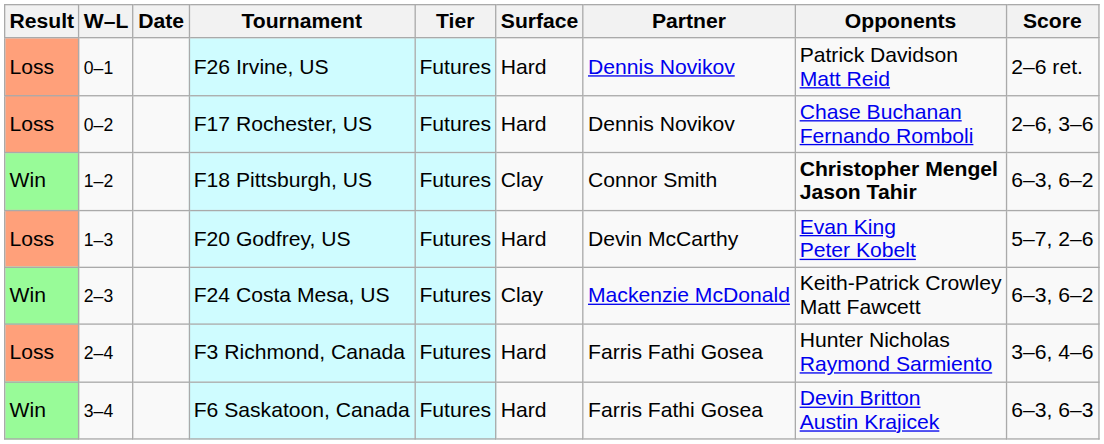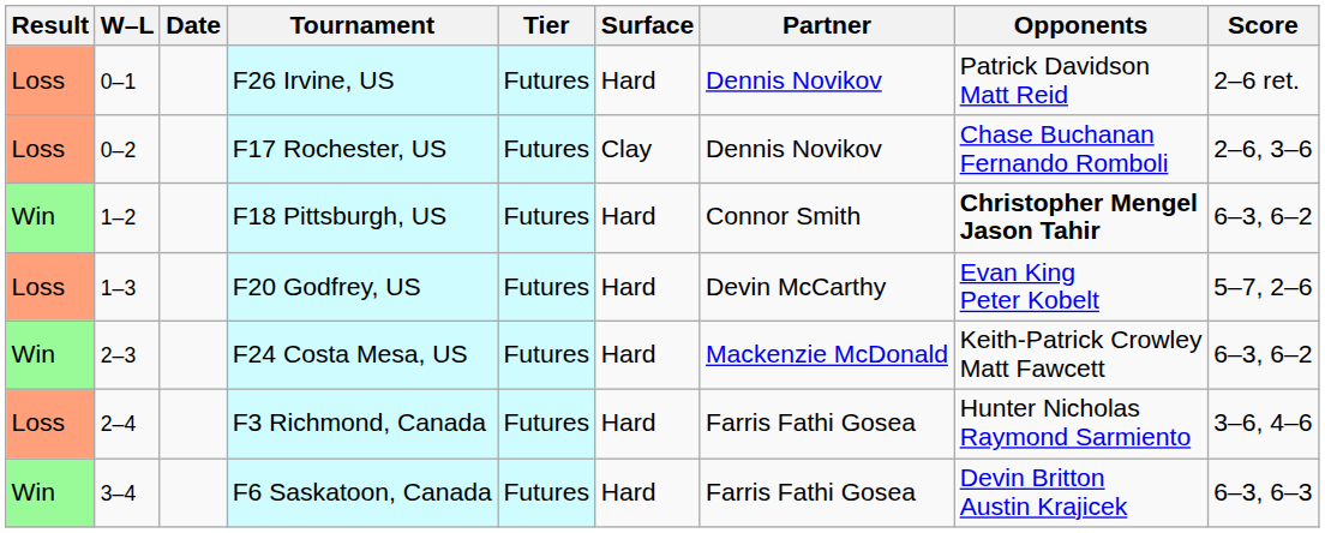F17 Rochester, US | Surface: Hard -> Clay
F18 Pittsburgh, US | Surface: Clay -> Hard
F24 Costa Mesa, US | Surface: Clay -> Hard
